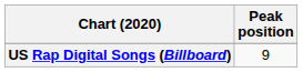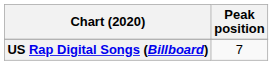US Rap Digital Songs (Billboard) | Peak position: 9 -> 7
